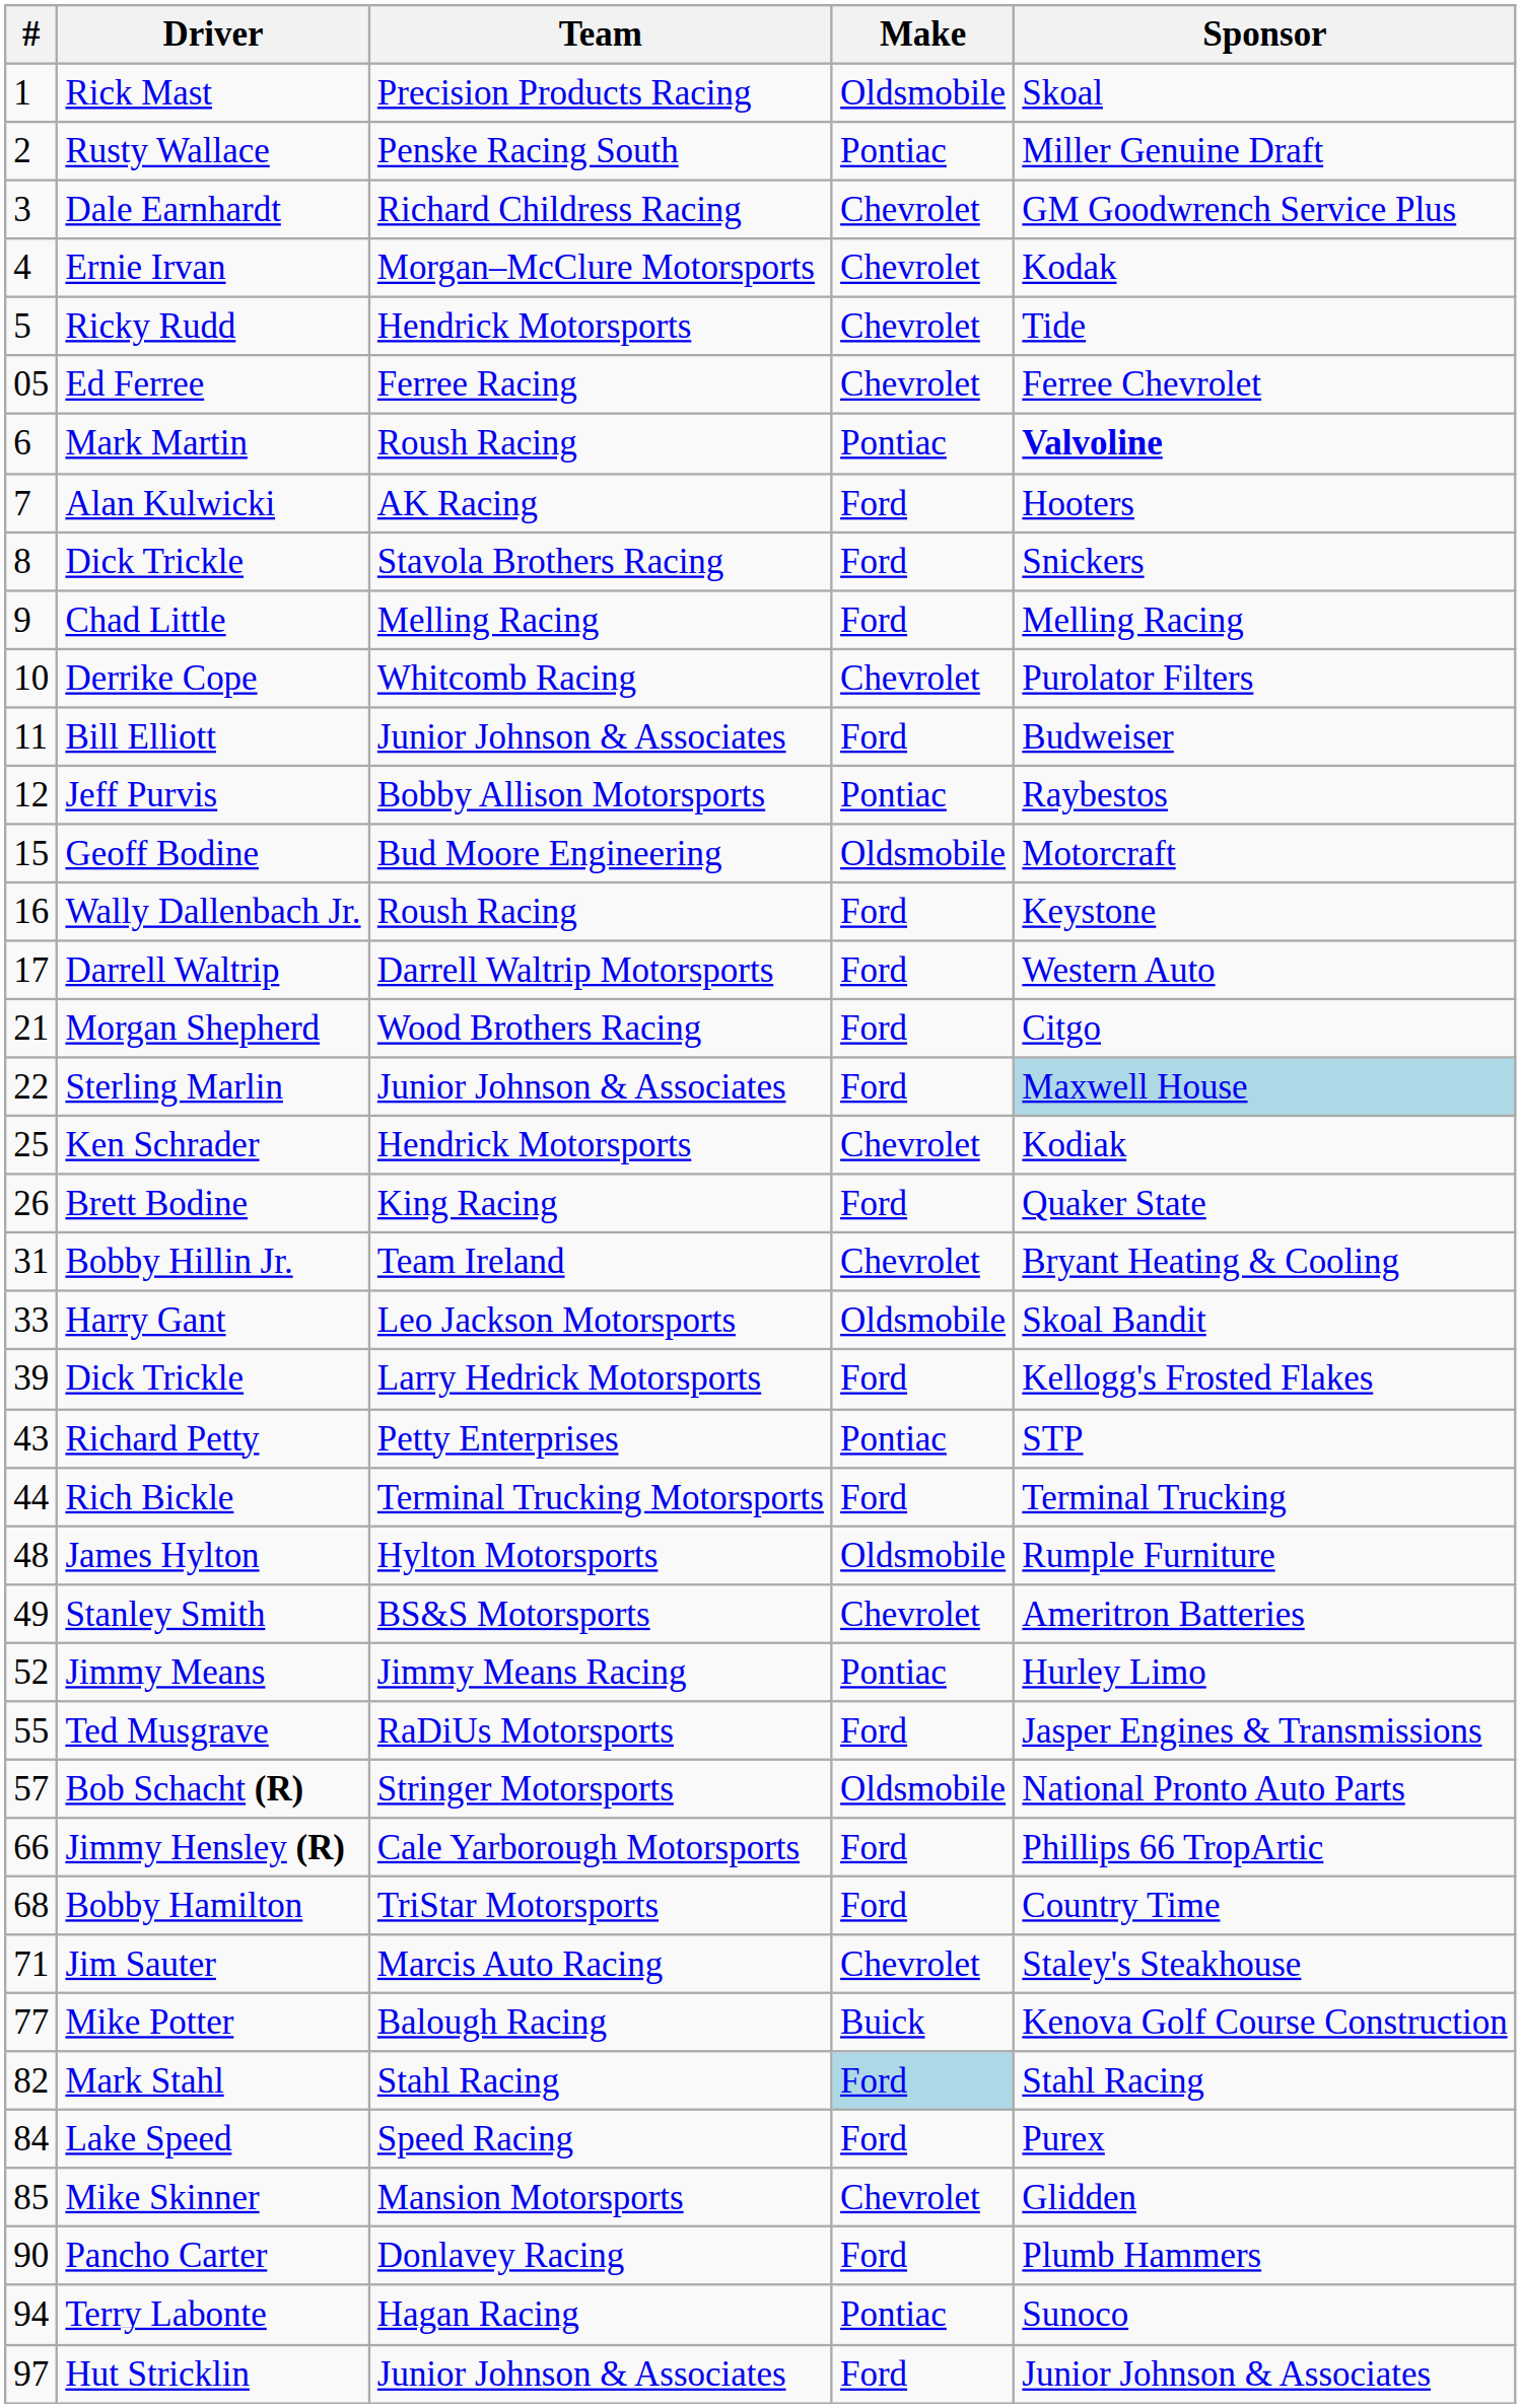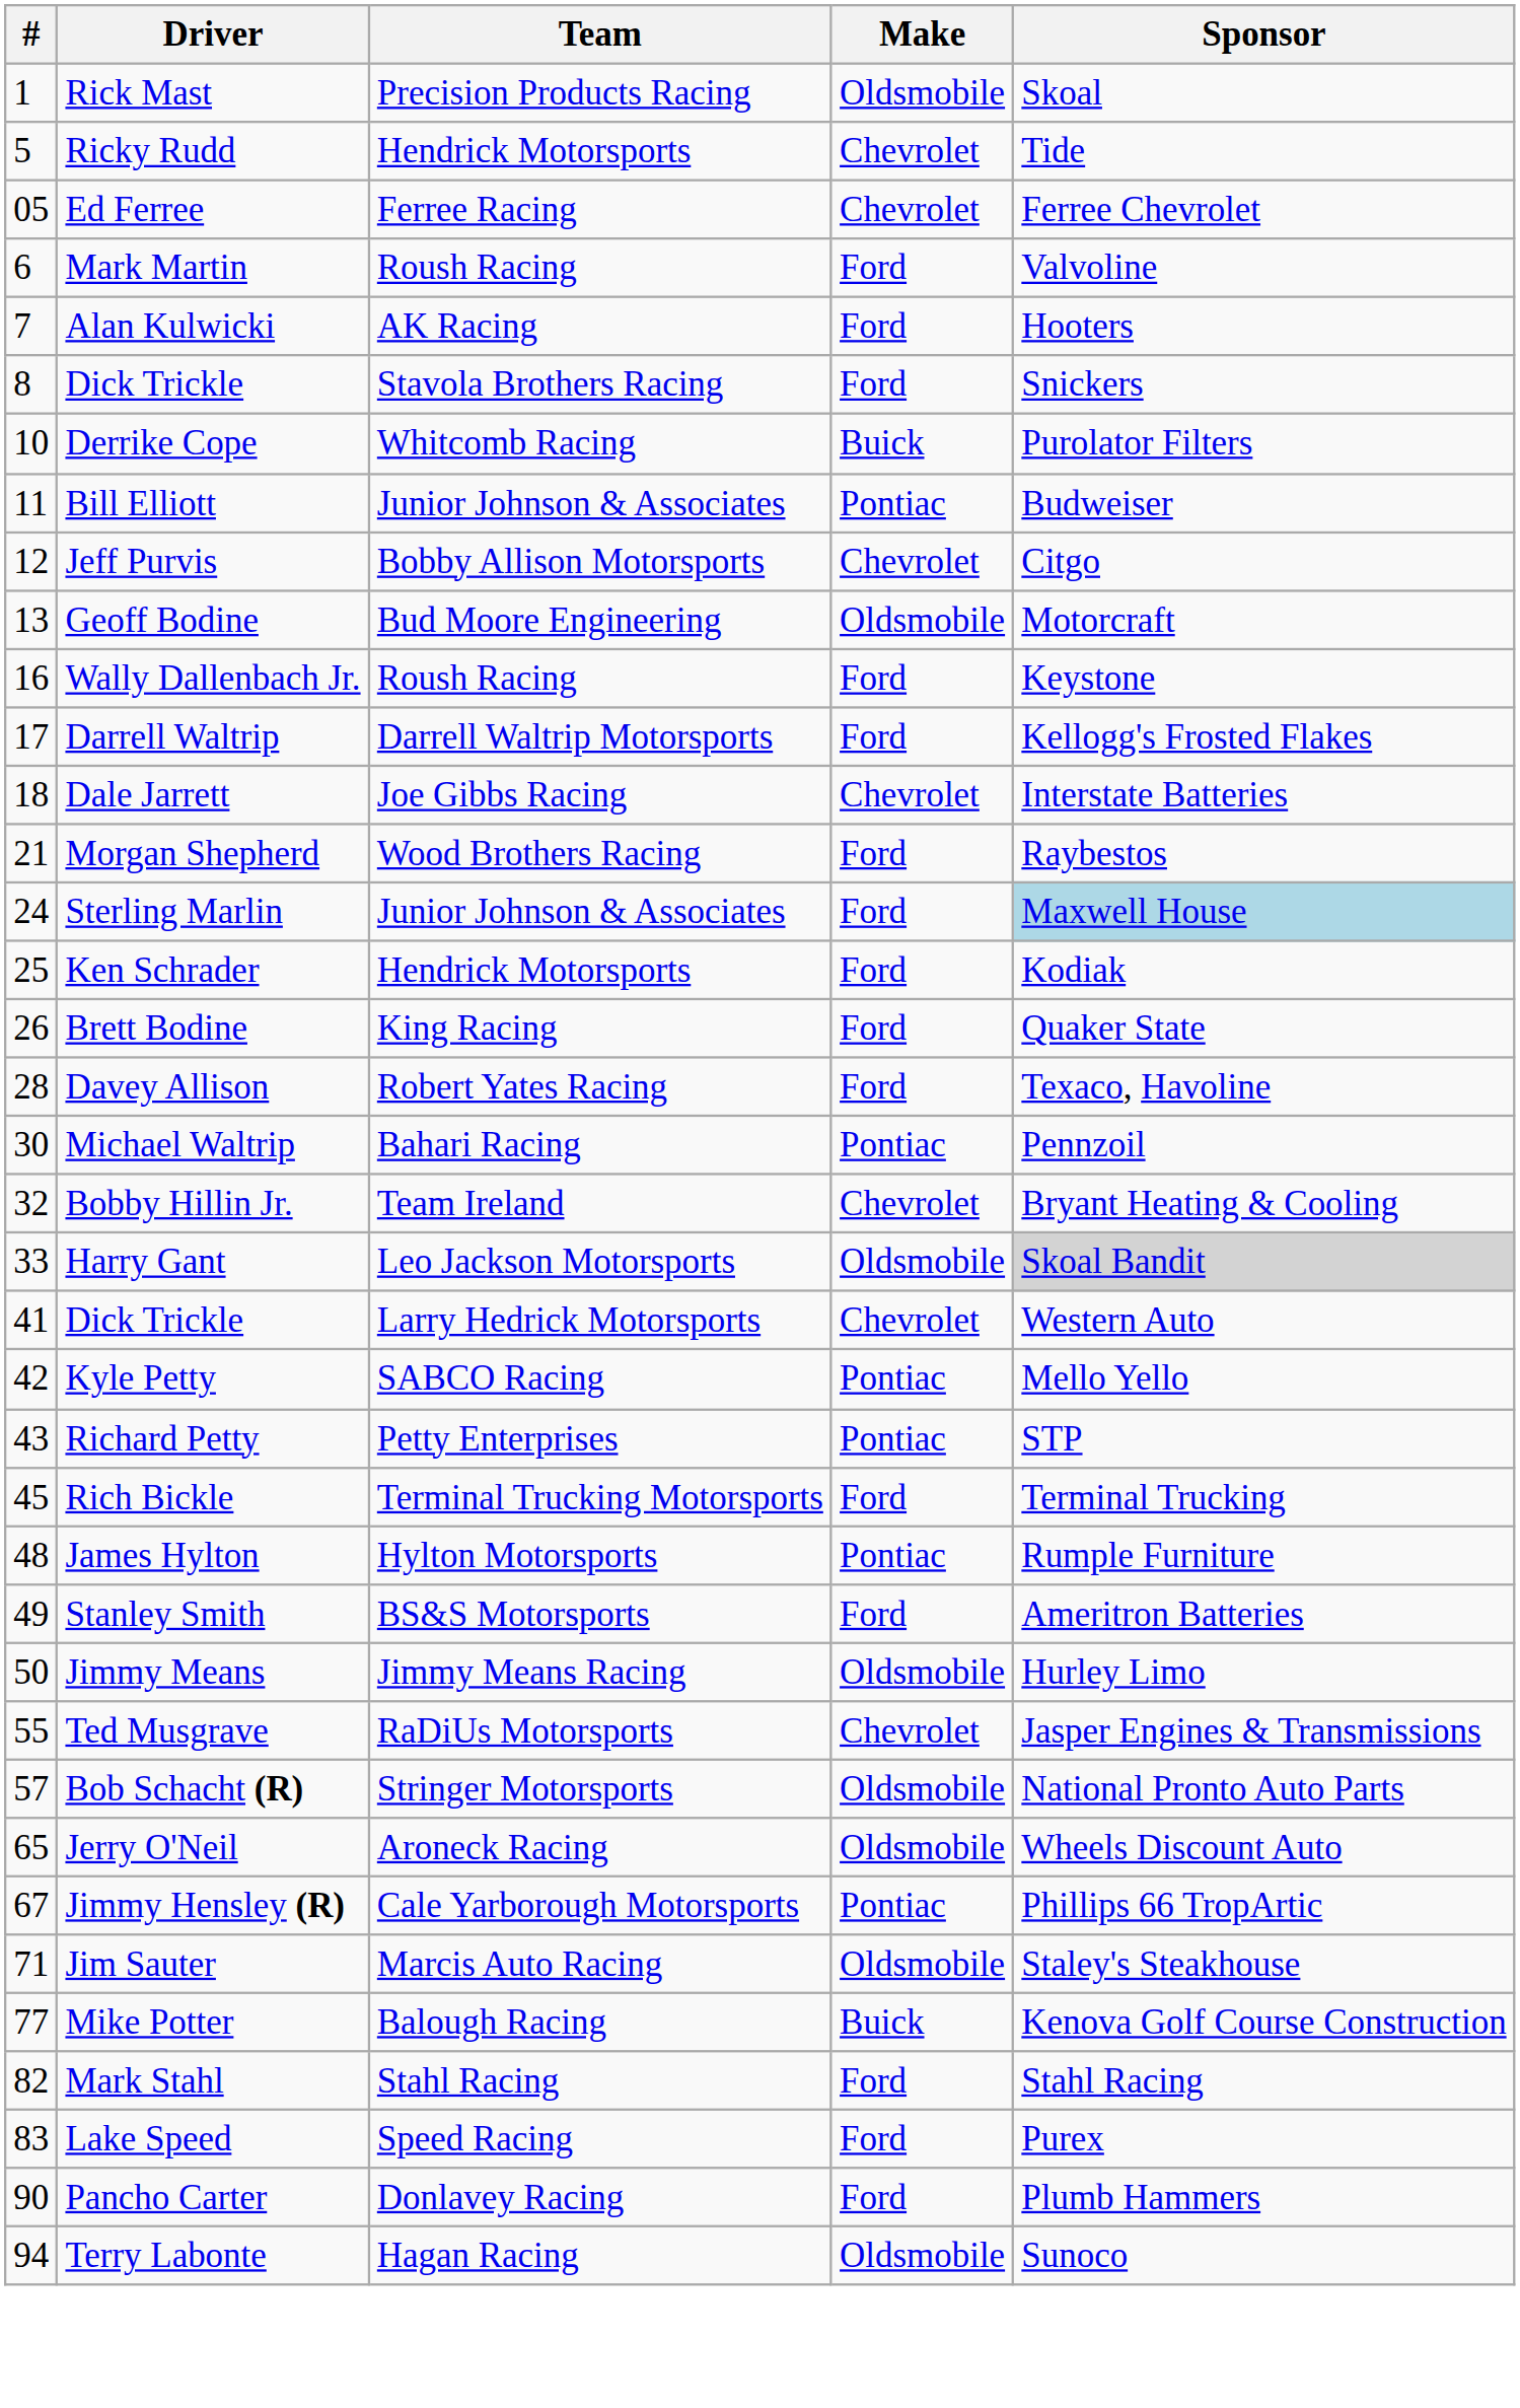- row: 2 | Rusty Wallace | Penske Racing South | Pontiac | Miller Genuine Draft
- row: 3 | Dale Earnhardt | Richard Childress Racing | Chevrolet | GM Goodwrench Service Plus
- row: 4 | Ernie Irvan | Morgan–McClure Motorsports | Chevrolet | Kodak
Mark Martin | Make: Pontiac -> Ford
Mark Martin | Sponsor: bold -> normal
- row: 9 | Chad Little | Melling Racing | Ford | Melling Racing
Derrike Cope | Make: Chevrolet -> Buick
Bill Elliott | Make: Ford -> Pontiac
Jeff Purvis | Make: Pontiac -> Chevrolet
Jeff Purvis | Sponsor: Raybestos -> Citgo
Geoff Bodine | #: 15 -> 13
Darrell Waltrip | Sponsor: Western Auto -> Kellogg's Frosted Flakes
+ row: 18 | Dale Jarrett | Joe Gibbs Racing | Chevrolet | Interstate Batteries
Morgan Shepherd | Sponsor: Citgo -> Raybestos
Sterling Marlin | #: 22 -> 24
Ken Schrader | Make: Chevrolet -> Ford
+ row: 28 | Davey Allison | Robert Yates Racing | Ford | Texaco, Havoline
+ row: 30 | Michael Waltrip | Bahari Racing | Pontiac | Pennzoil
Bobby Hillin Jr. | #: 31 -> 32
Harry Gant | Sponsor: no background -> lightgrey background
Dick Trickle / Larry Hedrick Motorsports | #: 39 -> 41
Dick Trickle / Larry Hedrick Motorsports | Make: Ford -> Chevrolet
Dick Trickle / Larry Hedrick Motorsports | Sponsor: Kellogg's Frosted Flakes -> Western Auto
+ row: 42 | Kyle Petty | SABCO Racing | Pontiac | Mello Yello
Rich Bickle | #: 44 -> 45
James Hylton | Make: Oldsmobile -> Pontiac
Stanley Smith | Make: Chevrolet -> Ford
Jimmy Means | #: 52 -> 50
Jimmy Means | Make: Pontiac -> Oldsmobile
Ted Musgrave | Make: Ford -> Chevrolet
+ row: 65 | Jerry O'Neil | Aroneck Racing | Oldsmobile | Wheels Discount Auto
Jimmy Hensley (R) | #: 66 -> 67
Jimmy Hensley (R) | Make: Ford -> Pontiac
- row: 68 | Bobby Hamilton | TriStar Motorsports | Ford | Country Time
Jim Sauter | Make: Chevrolet -> Oldsmobile
Mark Stahl | Make: lightblue background -> no background
Lake Speed | #: 84 -> 83
- row: 85 | Mike Skinner | Mansion Motorsports | Chevrolet | Glidden
Terry Labonte | Make: Pontiac -> Oldsmobile
- row: 97 | Hut Stricklin | Junior Johnson & Associates | Ford | Junior Johnson & Associates
